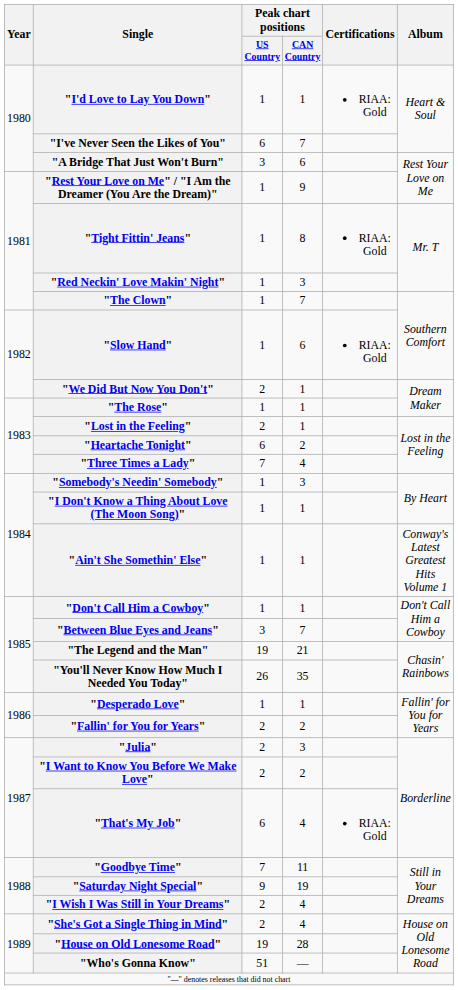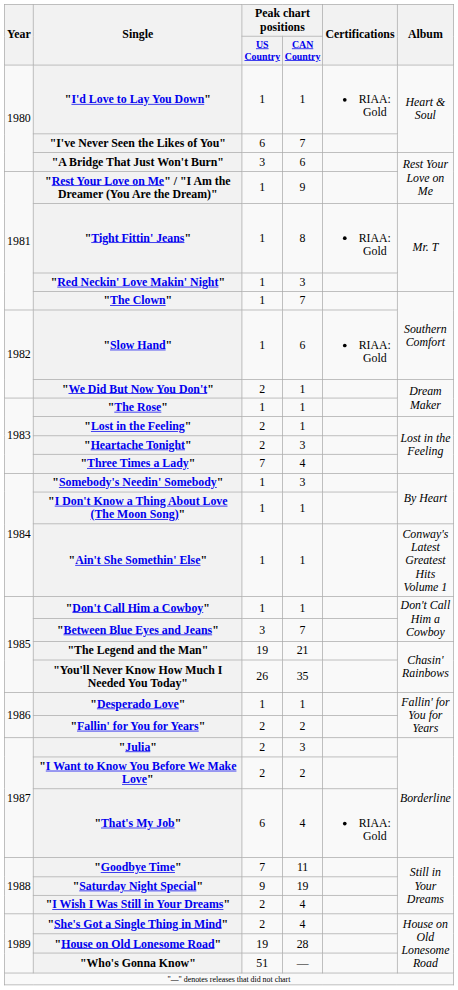"Heartache Tonight" | Peak chart positions / US Country: 6 -> 2
"Heartache Tonight" | Peak chart positions / CAN Country: 2 -> 3
